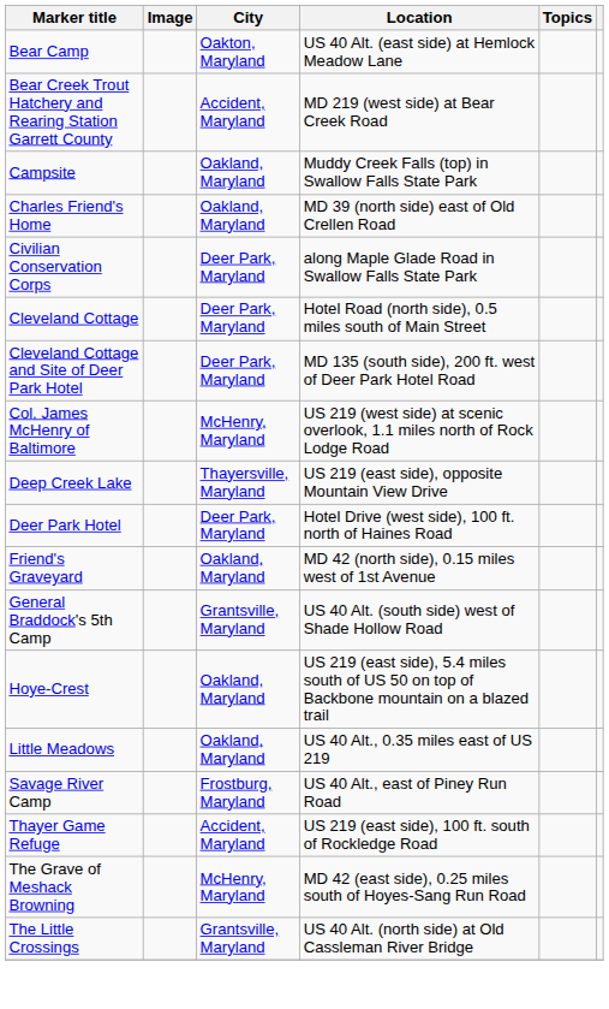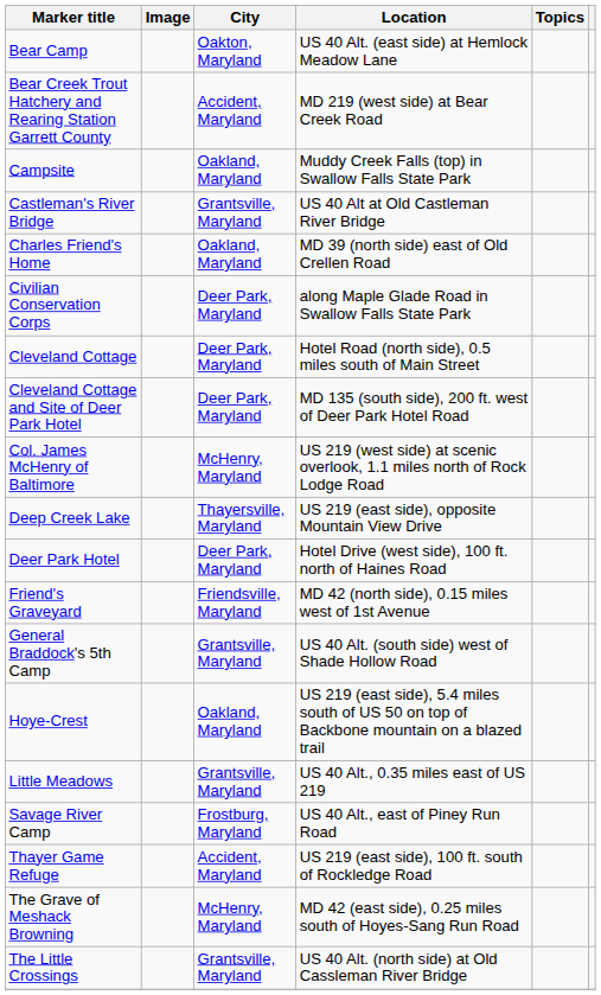+ row: Castleman's River Bridge | Grantsville, Maryland | US 40 Alt at Old Castleman River Bridge
Friend's Graveyard | City: Oakland, Maryland -> Friendsville, Maryland
Little Meadows | City: Oakland, Maryland -> Grantsville, Maryland
